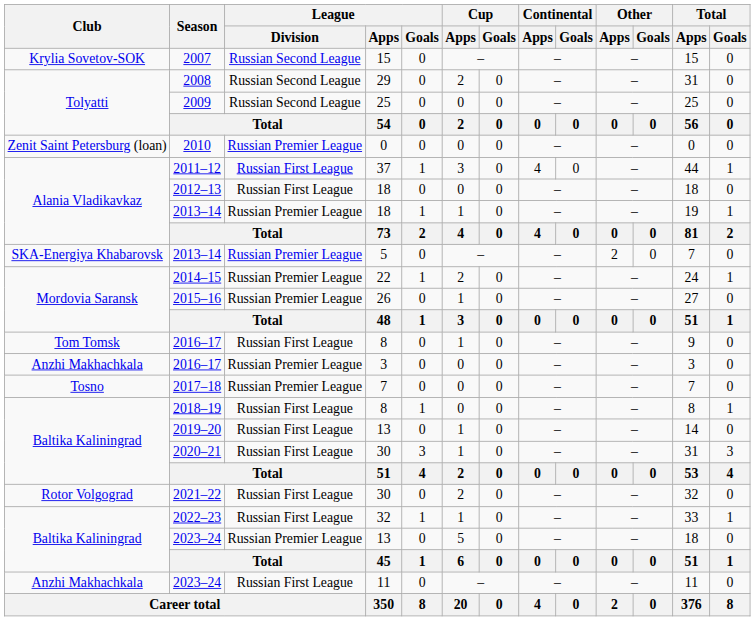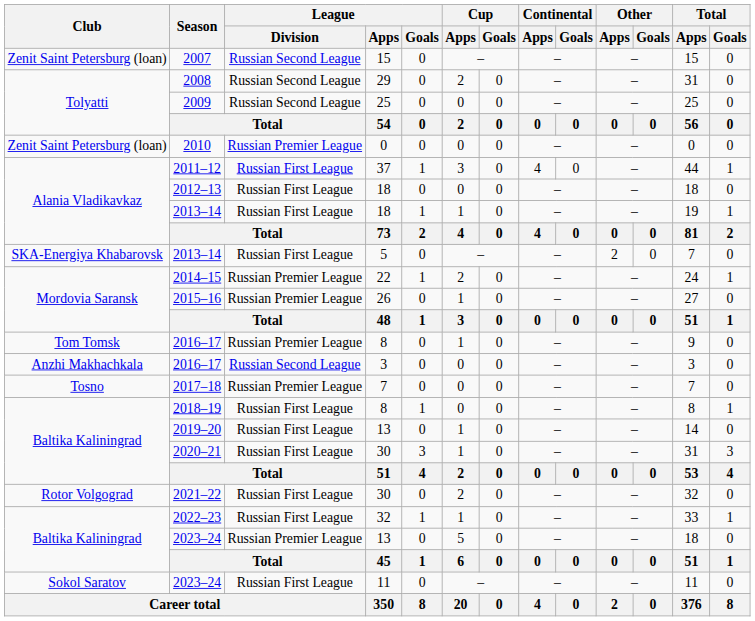2007 | Club: Krylia Sovetov-SOK -> Zenit Saint Petersburg (loan)
2013–14 / 18 | League / Division: Russian Premier League -> Russian First League
2013–14 / 5 | League / Division: Russian Premier League -> Russian First League
2016–17 / 8 | League / Division: Russian First League -> Russian Premier League
2016–17 / 3 | League / Division: Russian Premier League -> Russian Second League
2023–24 / 11 | Club: Anzhi Makhachkala -> Sokol Saratov
